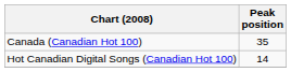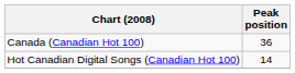Canada (Canadian Hot 100) | Peak position: 35 -> 36
